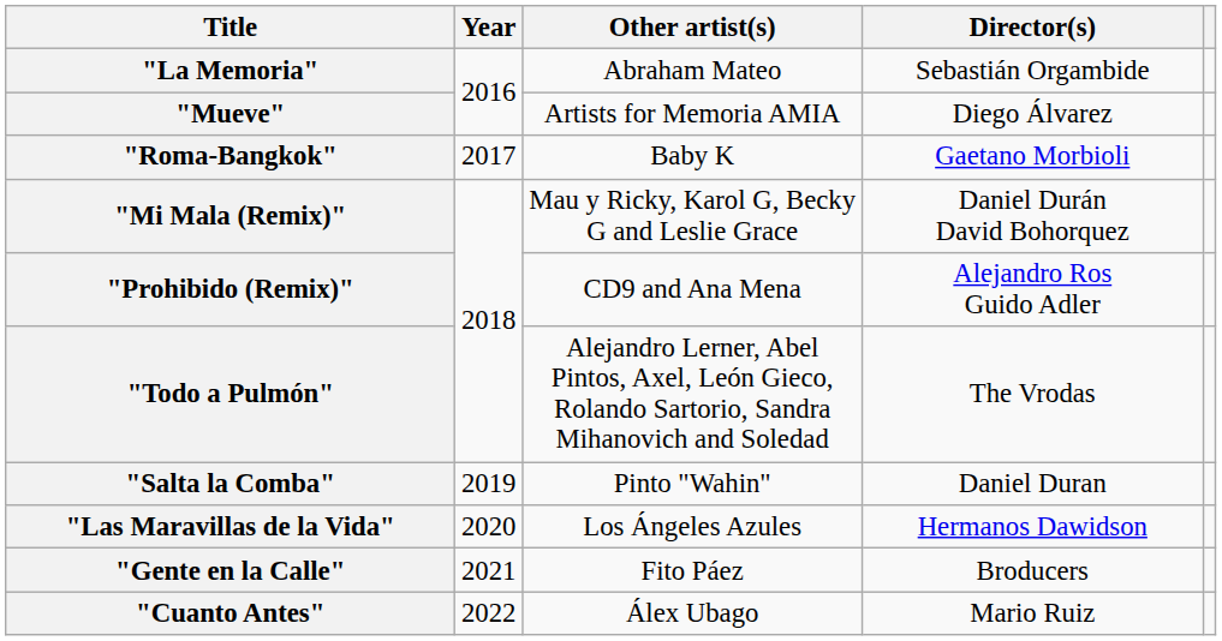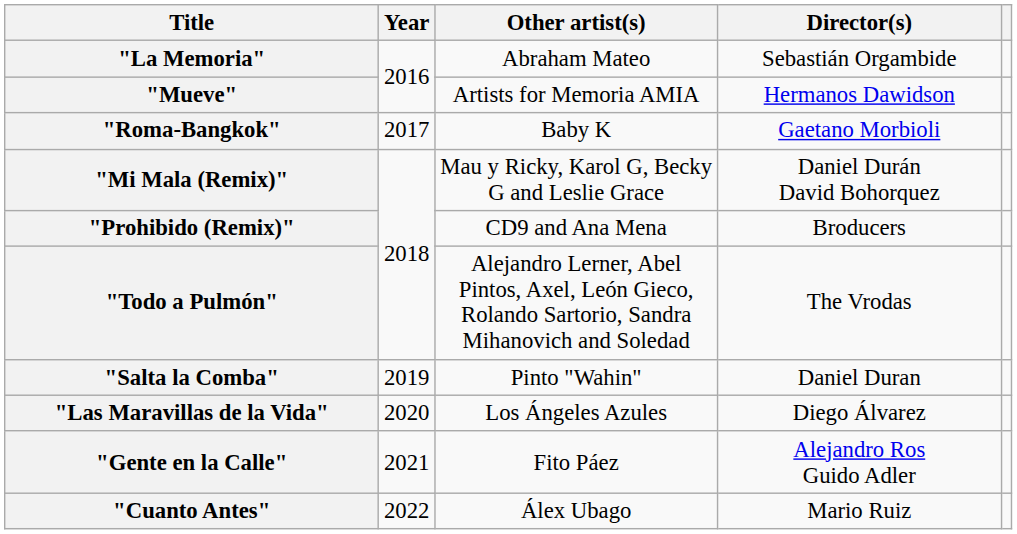"Mueve" | Director(s): Diego Álvarez -> Hermanos Dawidson
"Prohibido (Remix)" | Director(s): Alejandro Ros Guido Adler -> Broducers
"Las Maravillas de la Vida" | Director(s): Hermanos Dawidson -> Diego Álvarez
"Gente en la Calle" | Director(s): Broducers -> Alejandro Ros Guido Adler
